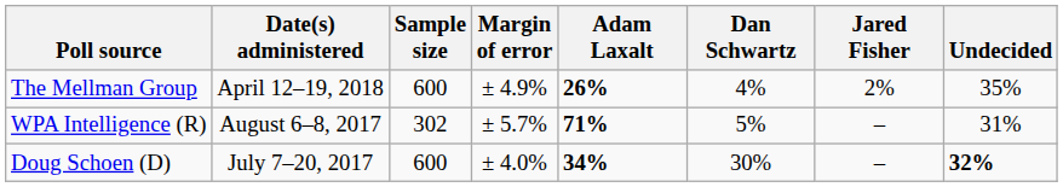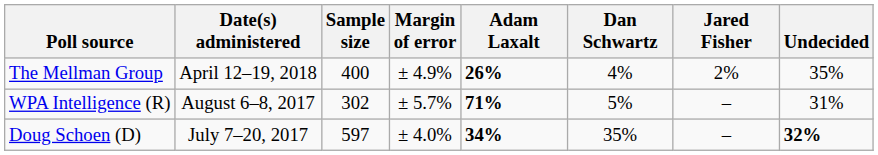The Mellman Group | Sample size: 600 -> 400
Doug Schoen (D) | Sample size: 600 -> 597
Doug Schoen (D) | Dan Schwartz: 30% -> 35%
